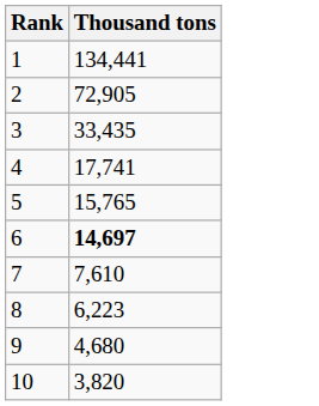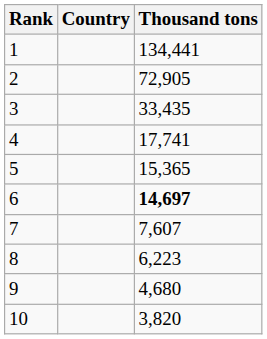+ column: Country
5 | Thousand tons: 15,765 -> 15,365
7 | Thousand tons: 7,610 -> 7,607
